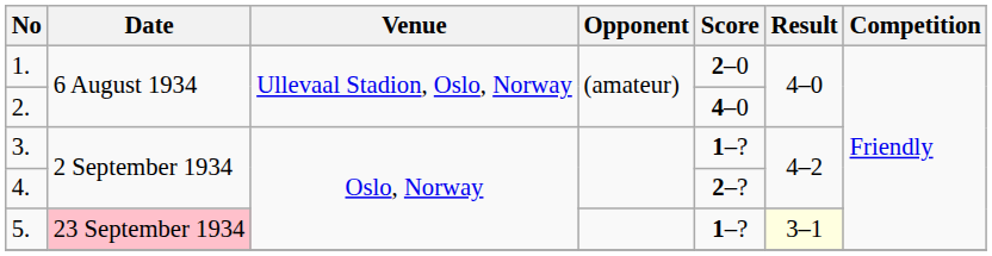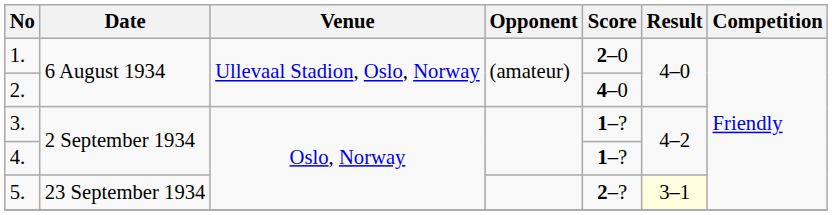4. | Score: 2–? -> 1–?
5. | Date: pink background -> no background
5. | Score: 1–? -> 2–?
